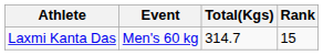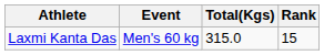Laxmi Kanta Das | Total(Kgs): 314.7 -> 315.0
